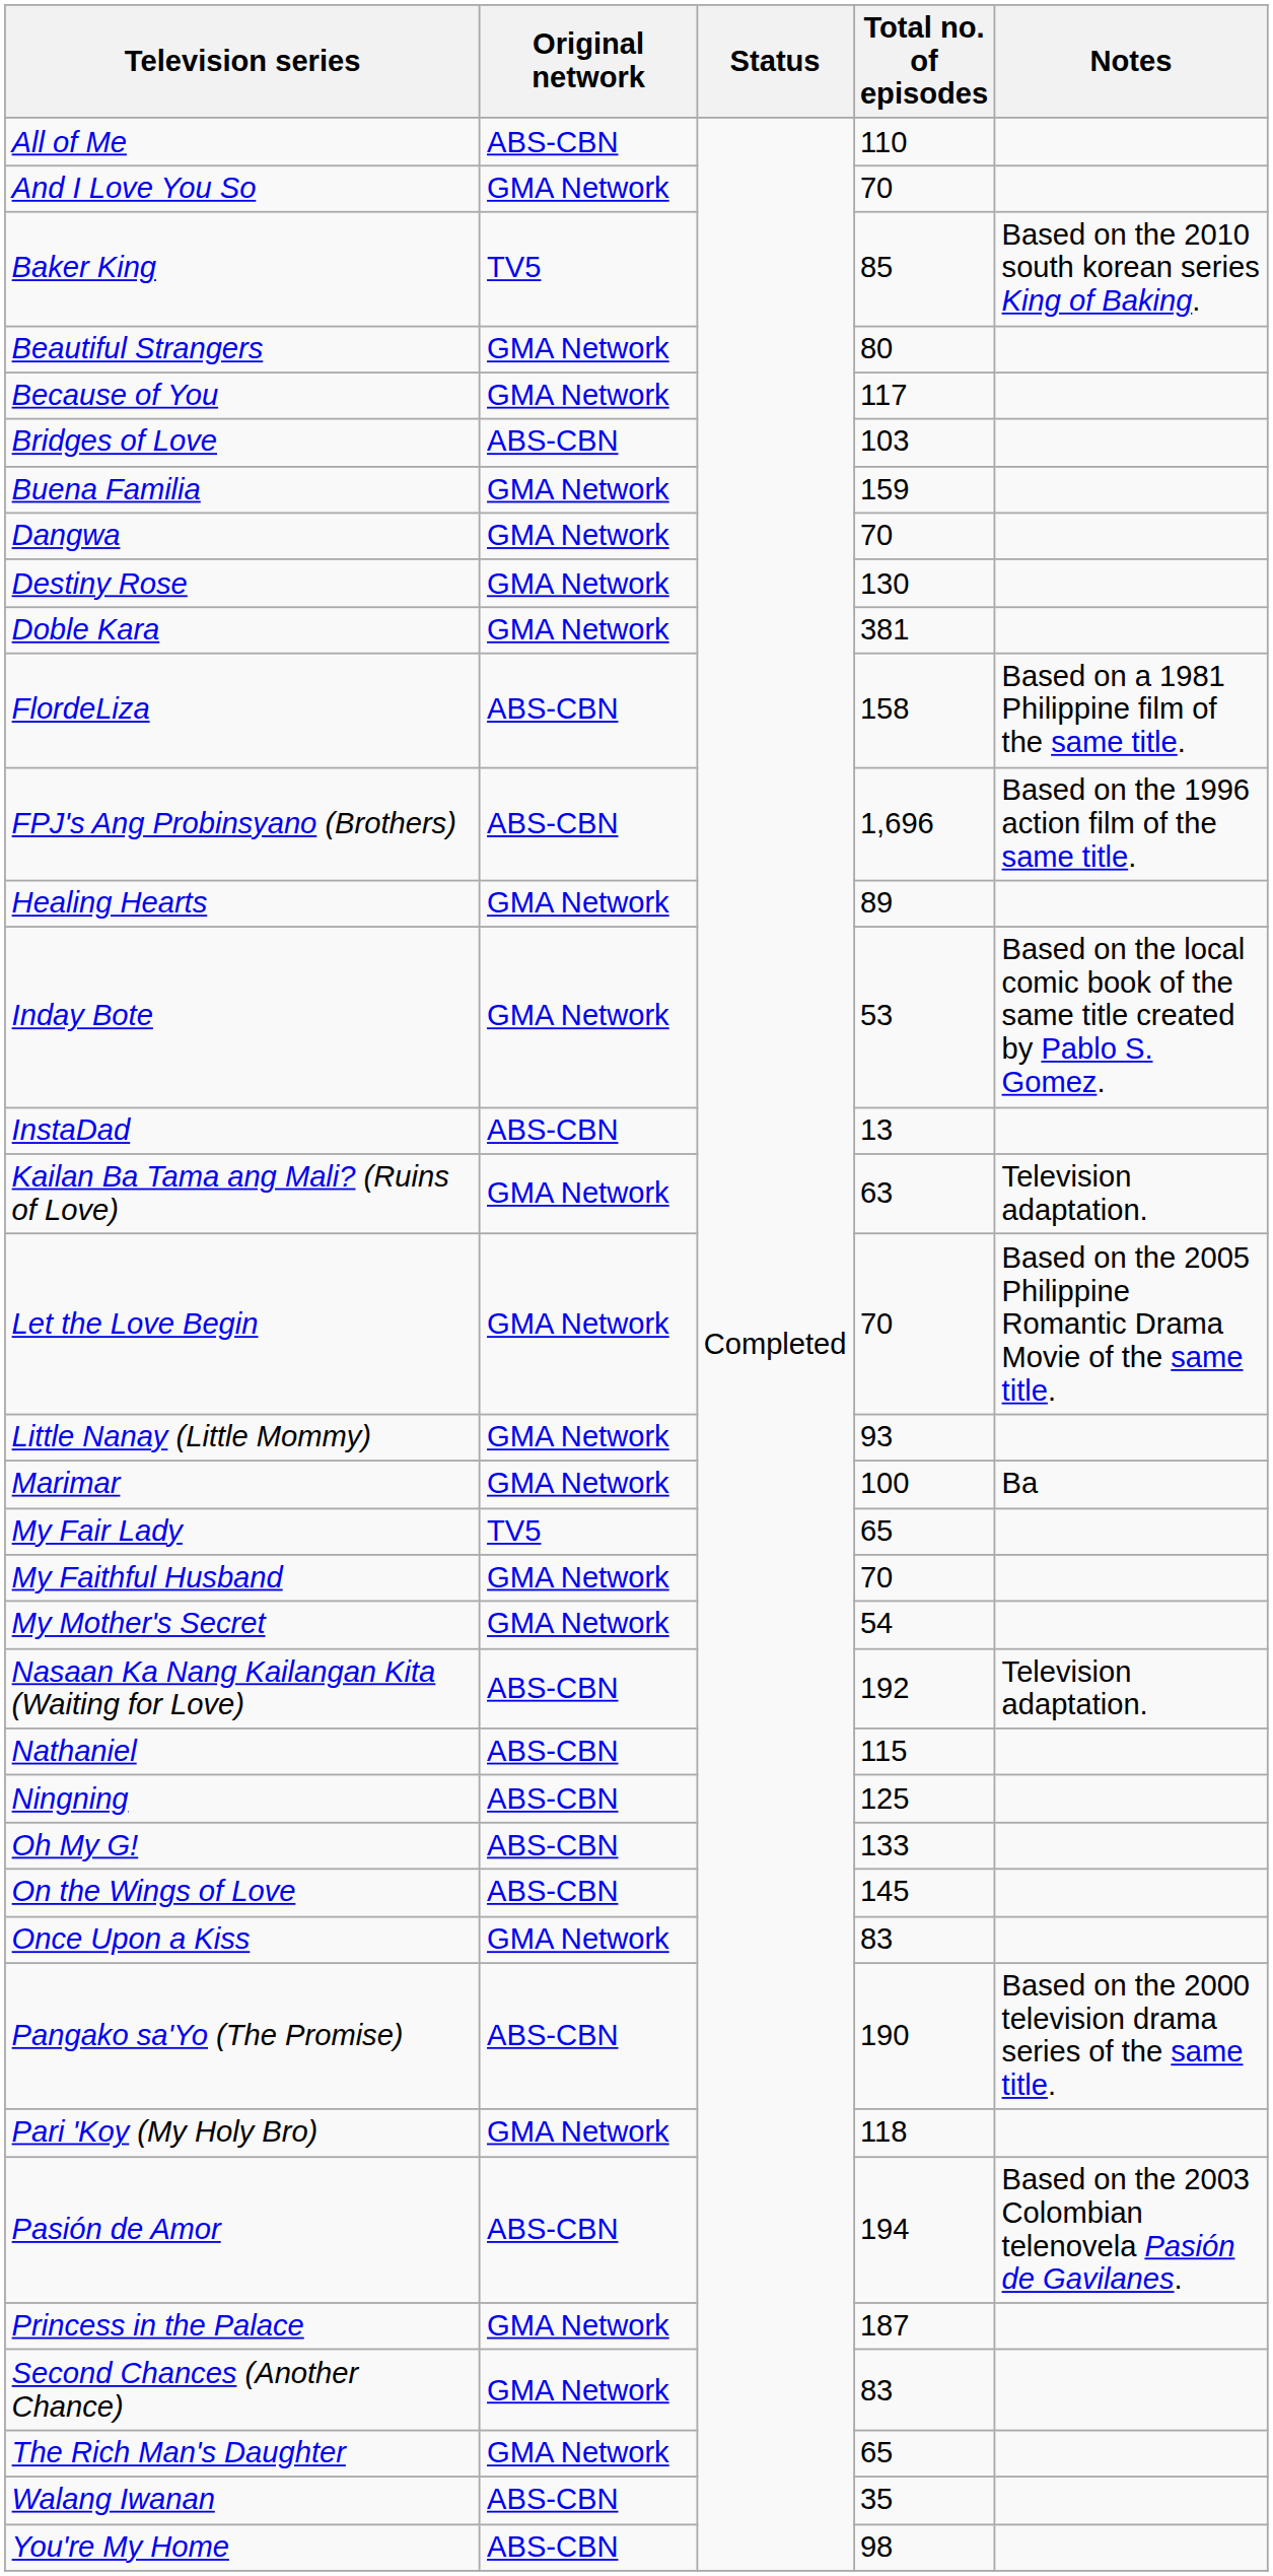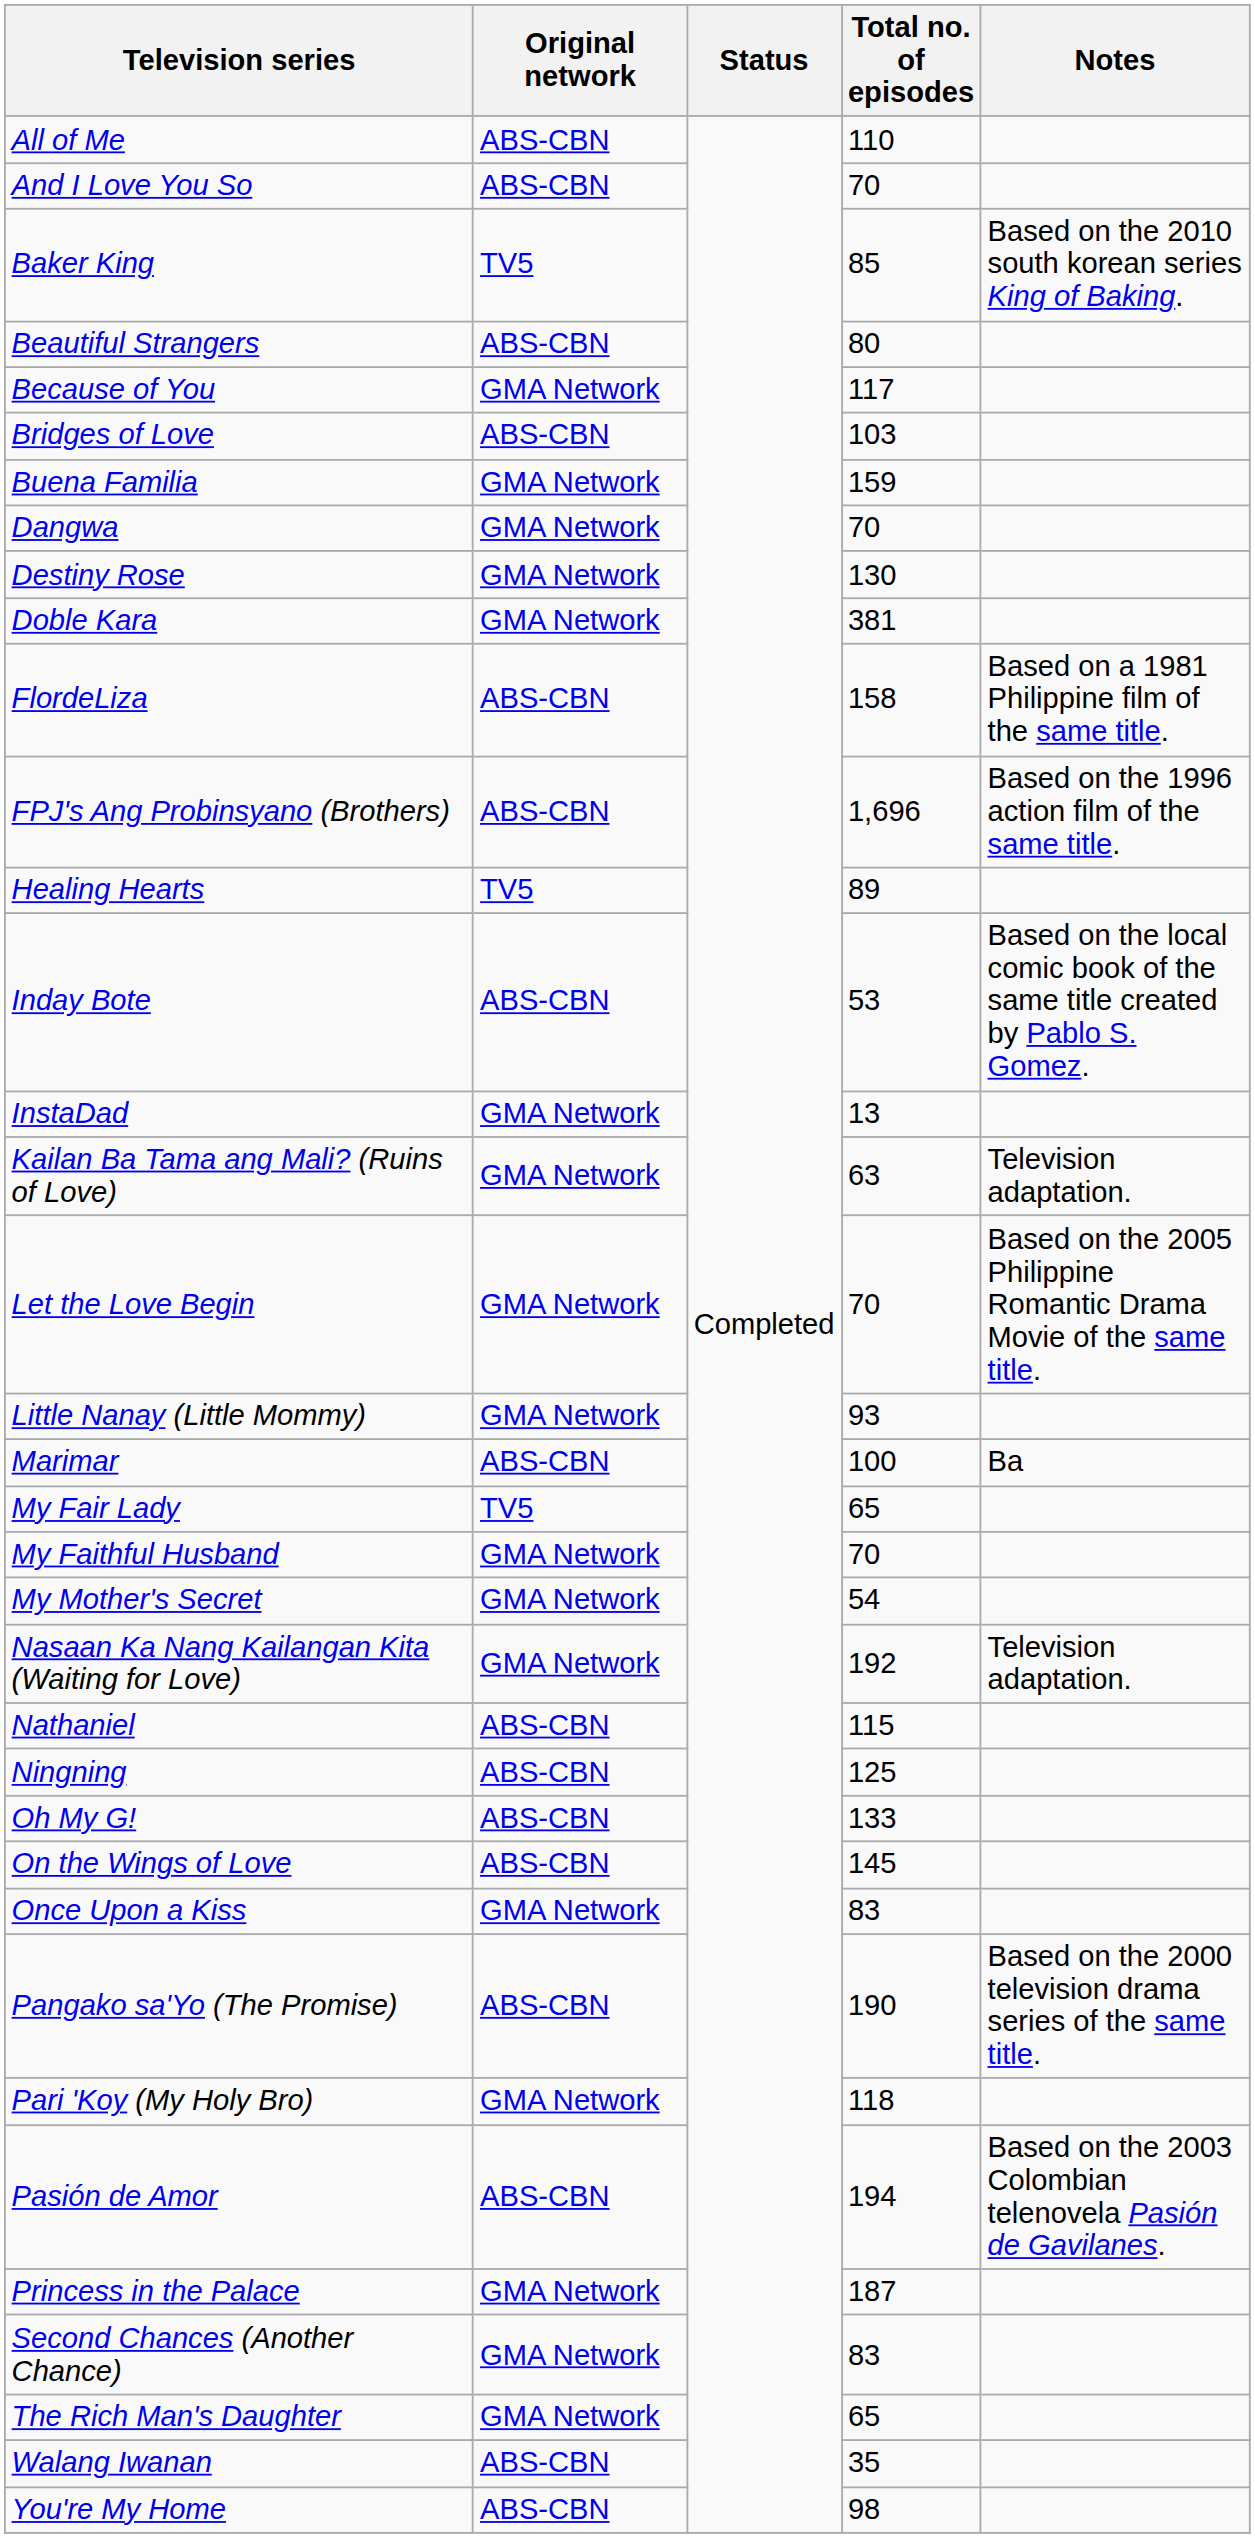And I Love You So | Original network: GMA Network -> ABS-CBN
Beautiful Strangers | Original network: GMA Network -> ABS-CBN
Healing Hearts | Original network: GMA Network -> TV5
Inday Bote | Original network: GMA Network -> ABS-CBN
InstaDad | Original network: ABS-CBN -> GMA Network
Marimar | Original network: GMA Network -> ABS-CBN
Nasaan Ka Nang Kailangan Kita (Waiting for Love) | Original network: ABS-CBN -> GMA Network
